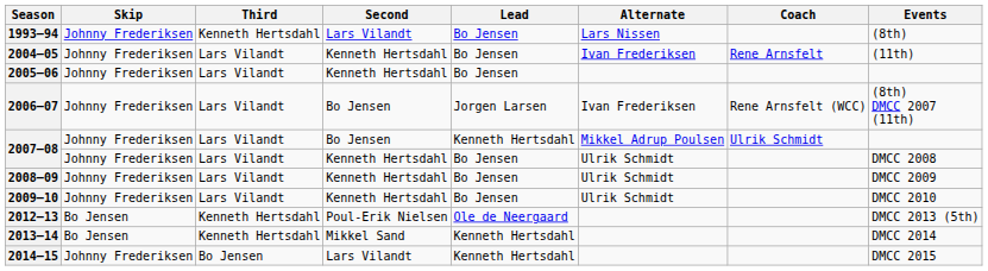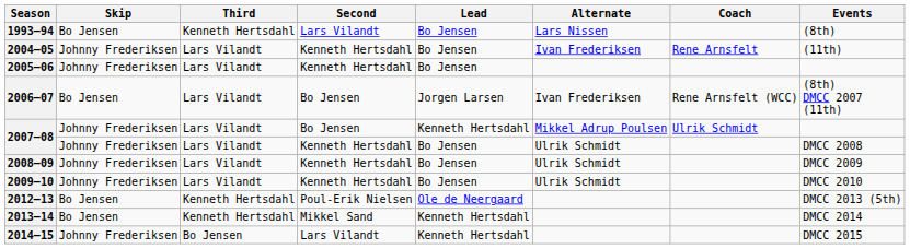1993–94 | Skip: Johnny Frederiksen -> Bo Jensen
2006–07 | Skip: Johnny Frederiksen -> Bo Jensen
